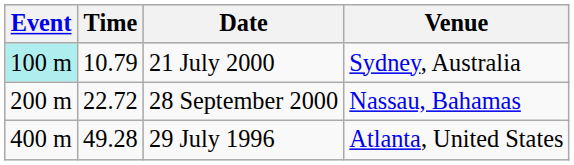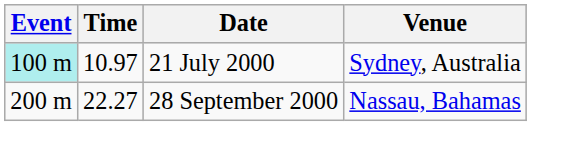21 July 2000 | Time: 10.79 -> 10.97
28 September 2000 | Time: 22.72 -> 22.27
- row: 400 m | 49.28 | 29 July 1996 | Atlanta, United States
